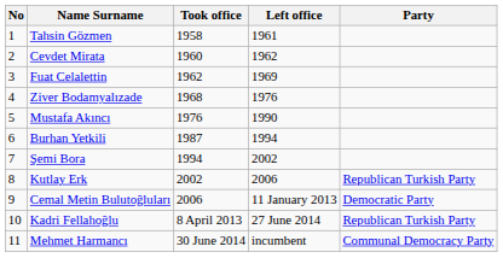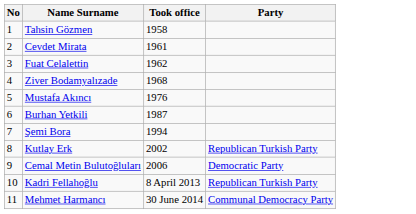- column: Left office | 1961 | 1962 | 1969 | 1976 | 1990 | 1994 | 2002 | 2006 | 11 January 2013 | 27 June 2014 | incumbent
Cevdet Mirata | Took office: 1960 -> 1961
